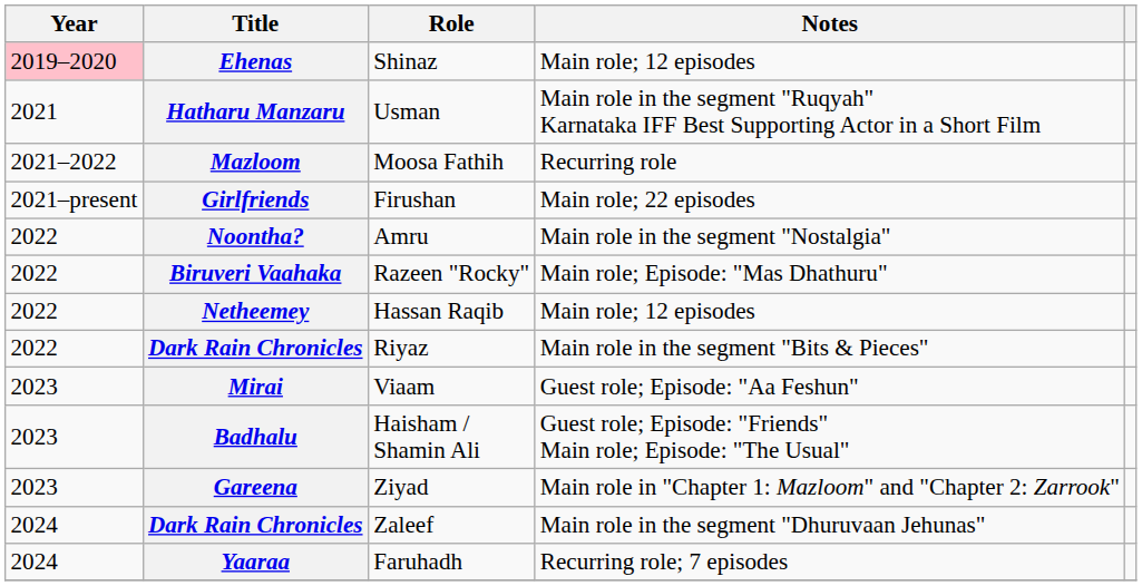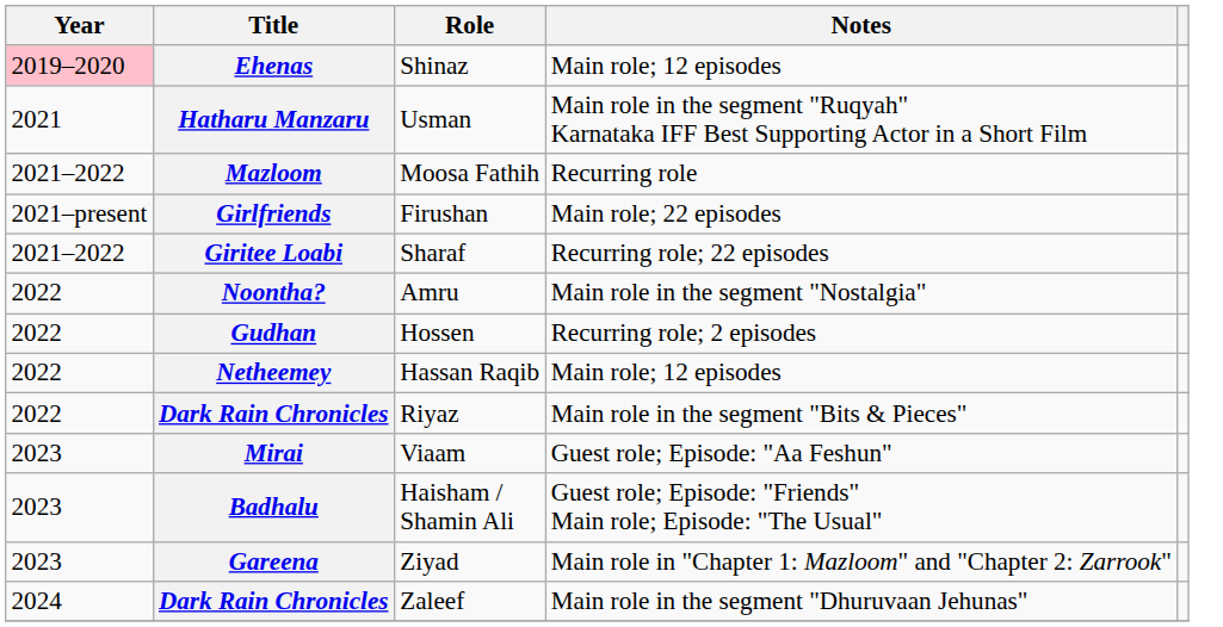+ row: 2021–2022 | Giritee Loabi | Sharaf | Recurring role; 22 episodes
- row: 2022 | Biruveri Vaahaka | Razeen "Rocky" | Main role; Episode: "Mas Dhathuru"
+ row: 2022 | Gudhan | Hossen | Recurring role; 2 episodes
- row: 2024 | Yaaraa | Faruhadh | Recurring role; 7 episodes
